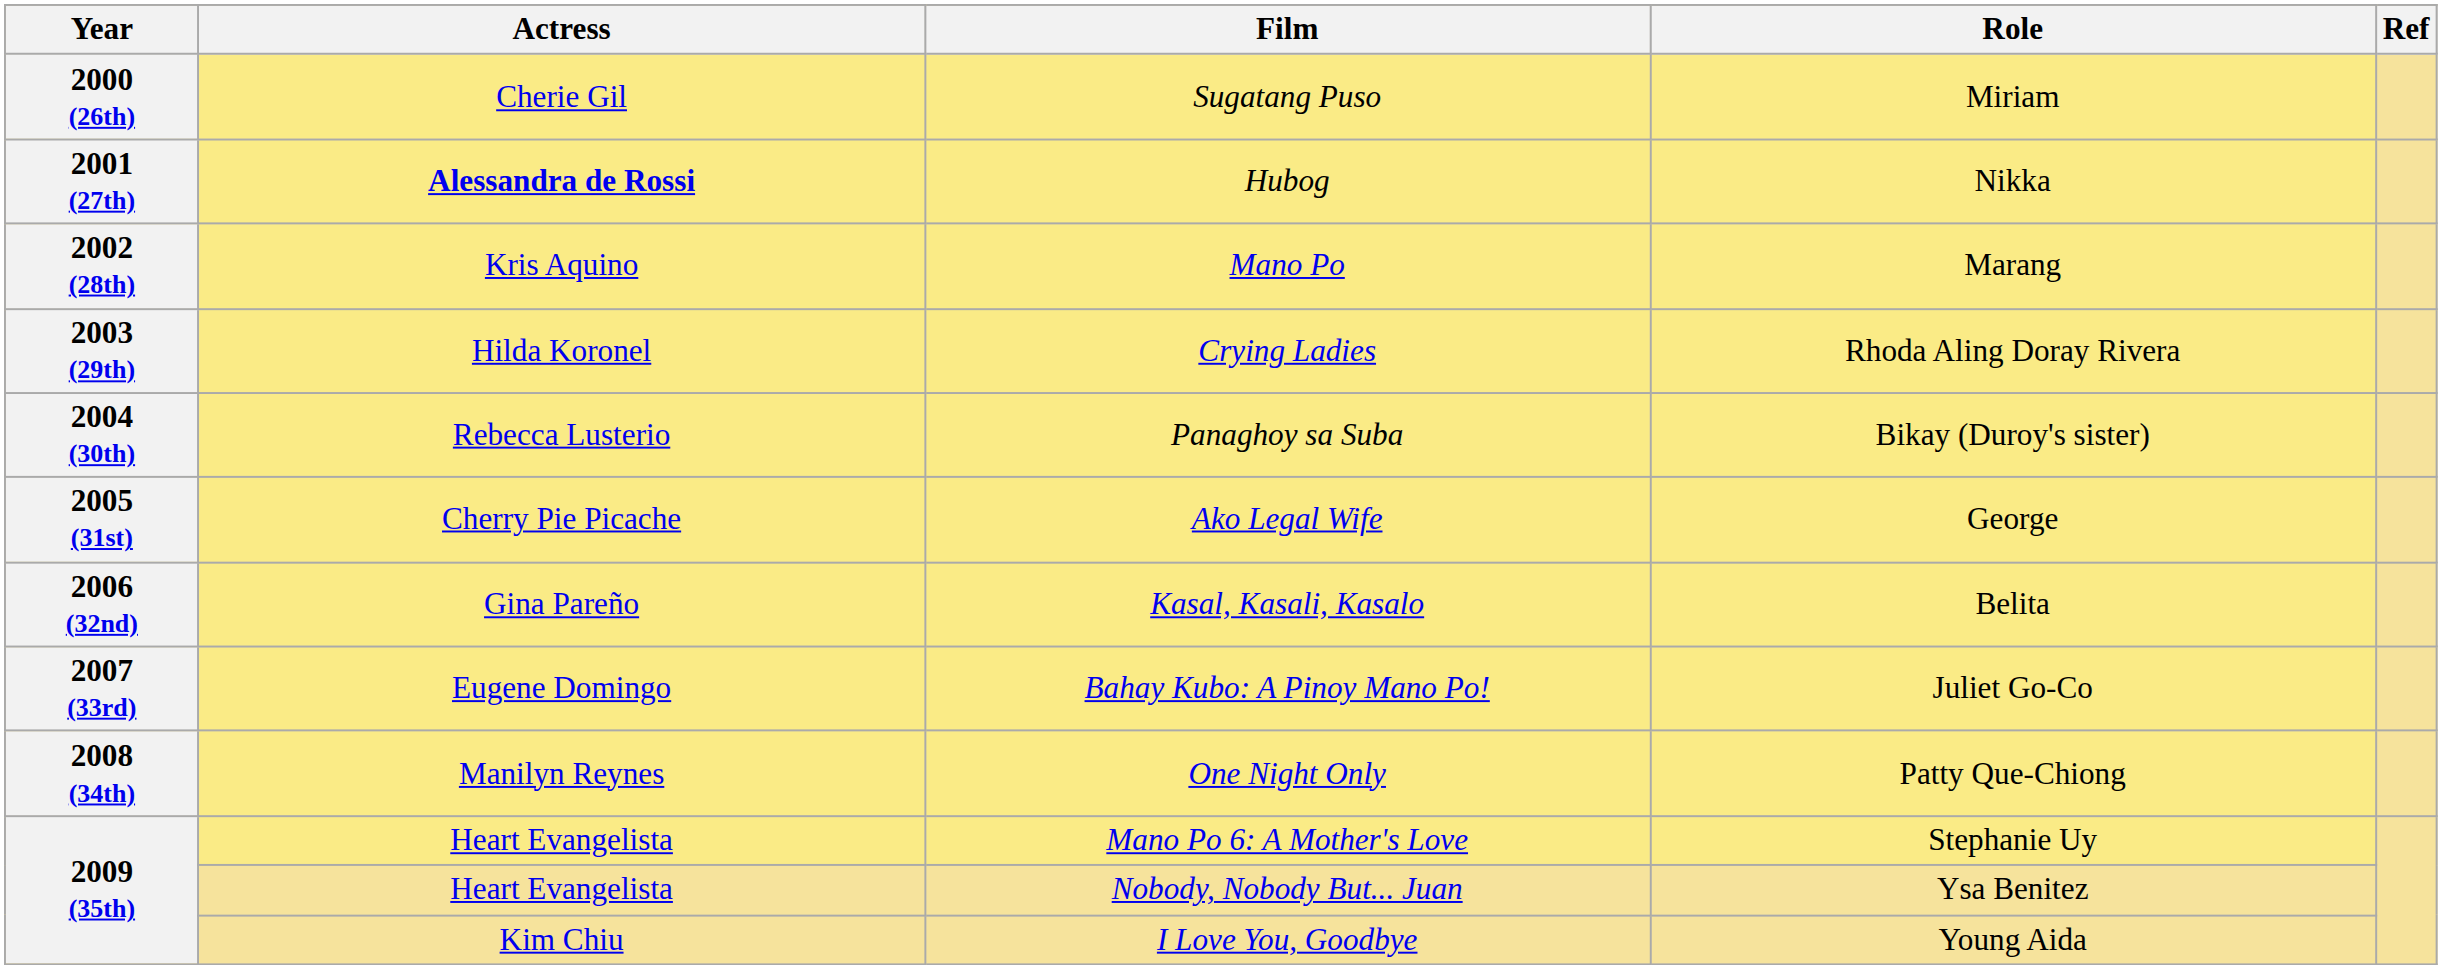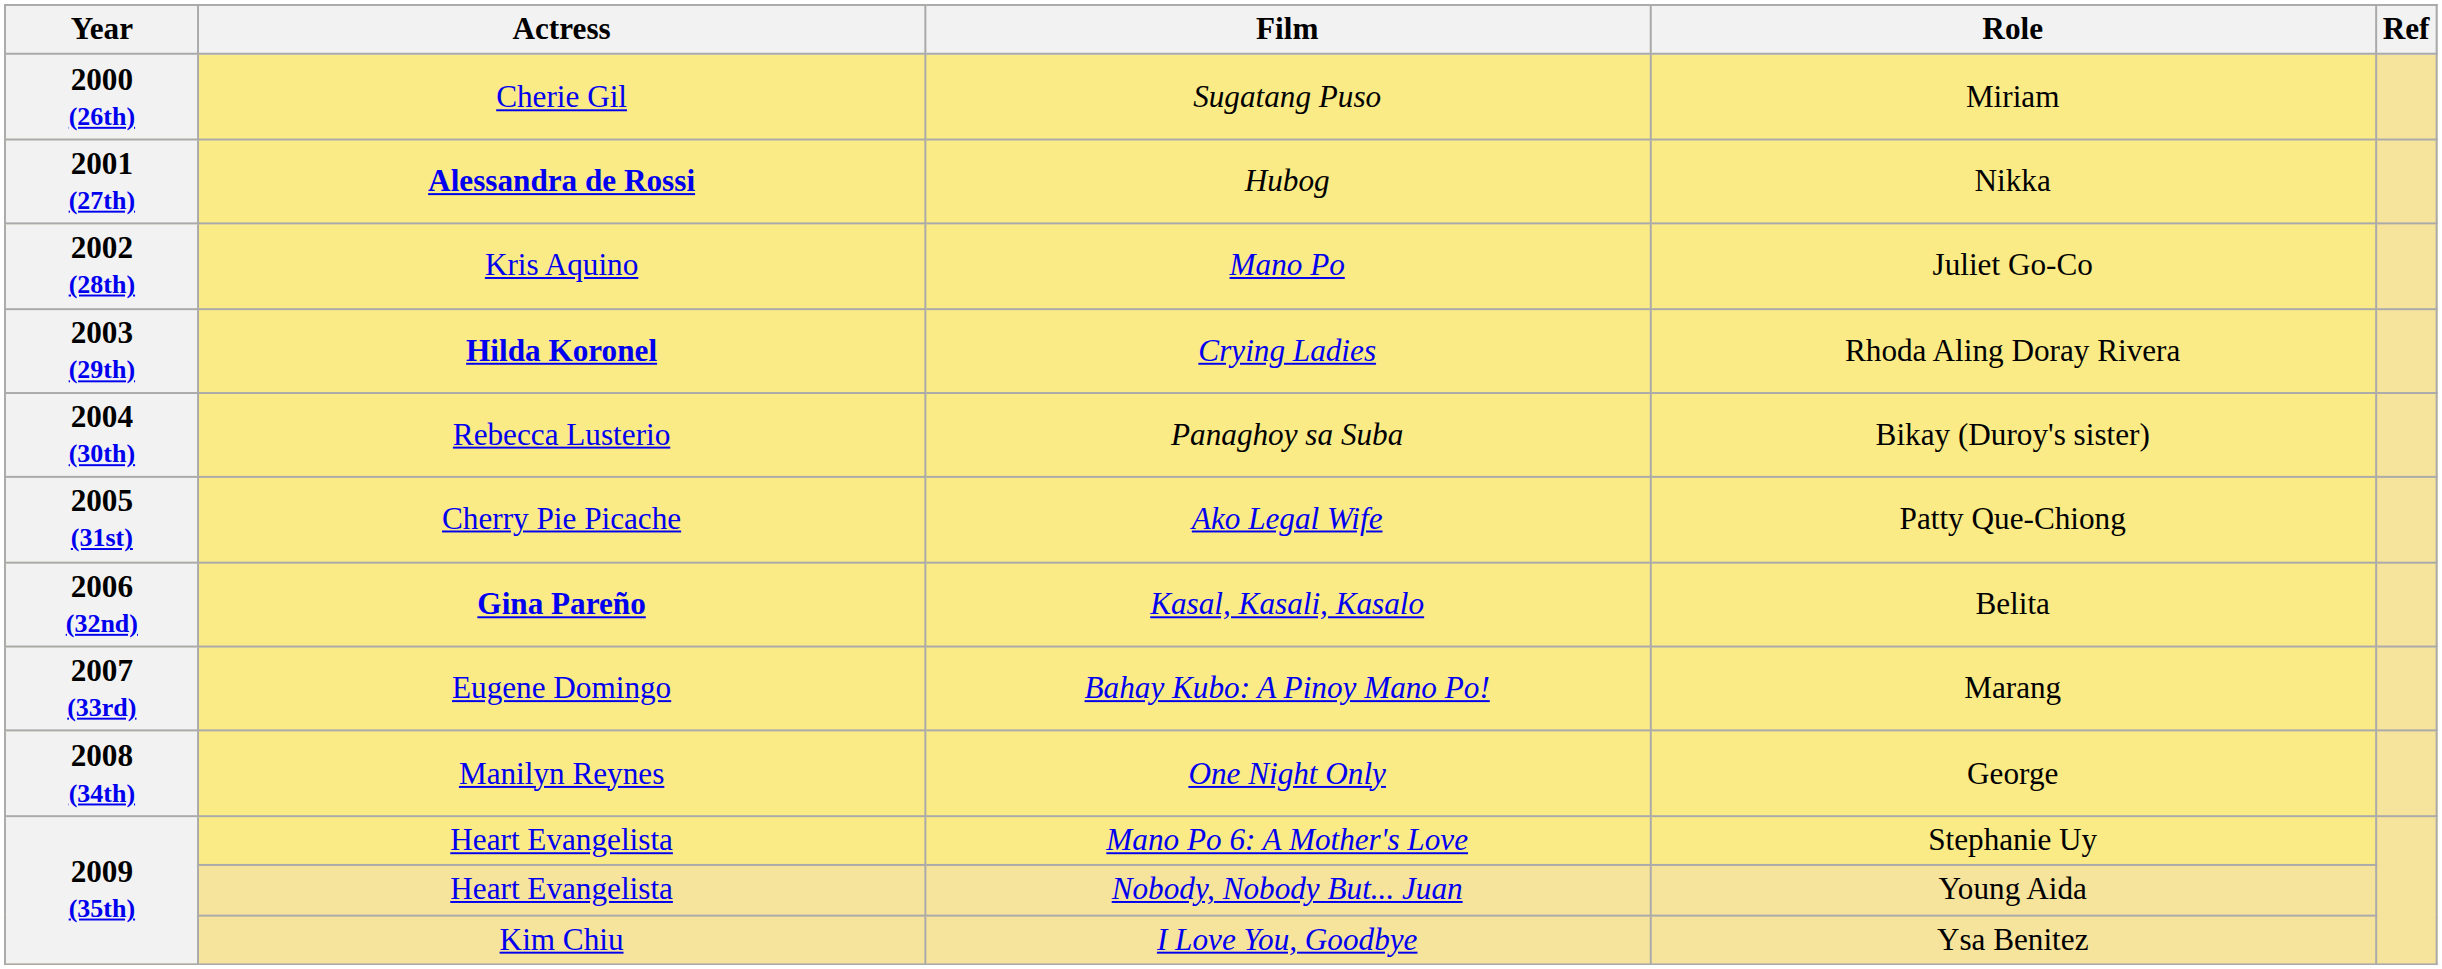Mano Po | Role: Marang -> Juliet Go-Co
Crying Ladies | Actress: normal -> bold
Ako Legal Wife | Role: George -> Patty Que-Chiong
Kasal, Kasali, Kasalo | Actress: normal -> bold
Bahay Kubo: A Pinoy Mano Po! | Role: Juliet Go-Co -> Marang
One Night Only | Role: Patty Que-Chiong -> George
Nobody, Nobody But... Juan | Role: Ysa Benitez -> Young Aida
I Love You, Goodbye | Role: Young Aida -> Ysa Benitez
